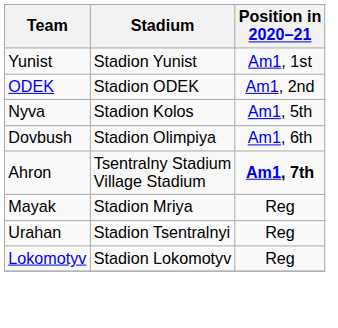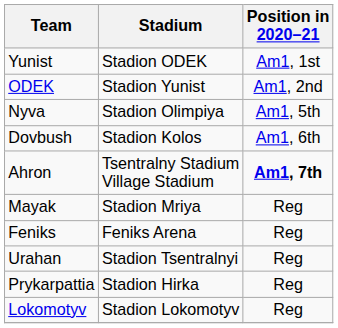Yunist | Stadium: Stadion Yunist -> Stadion ODEK
ODEK | Stadium: Stadion ODEK -> Stadion Yunist
Nyva | Stadium: Stadion Kolos -> Stadion Olimpiya
Dovbush | Stadium: Stadion Olimpiya -> Stadion Kolos
+ row: Feniks | Feniks Arena | Reg
+ row: Prykarpattia | Stadion Hirka | Reg
